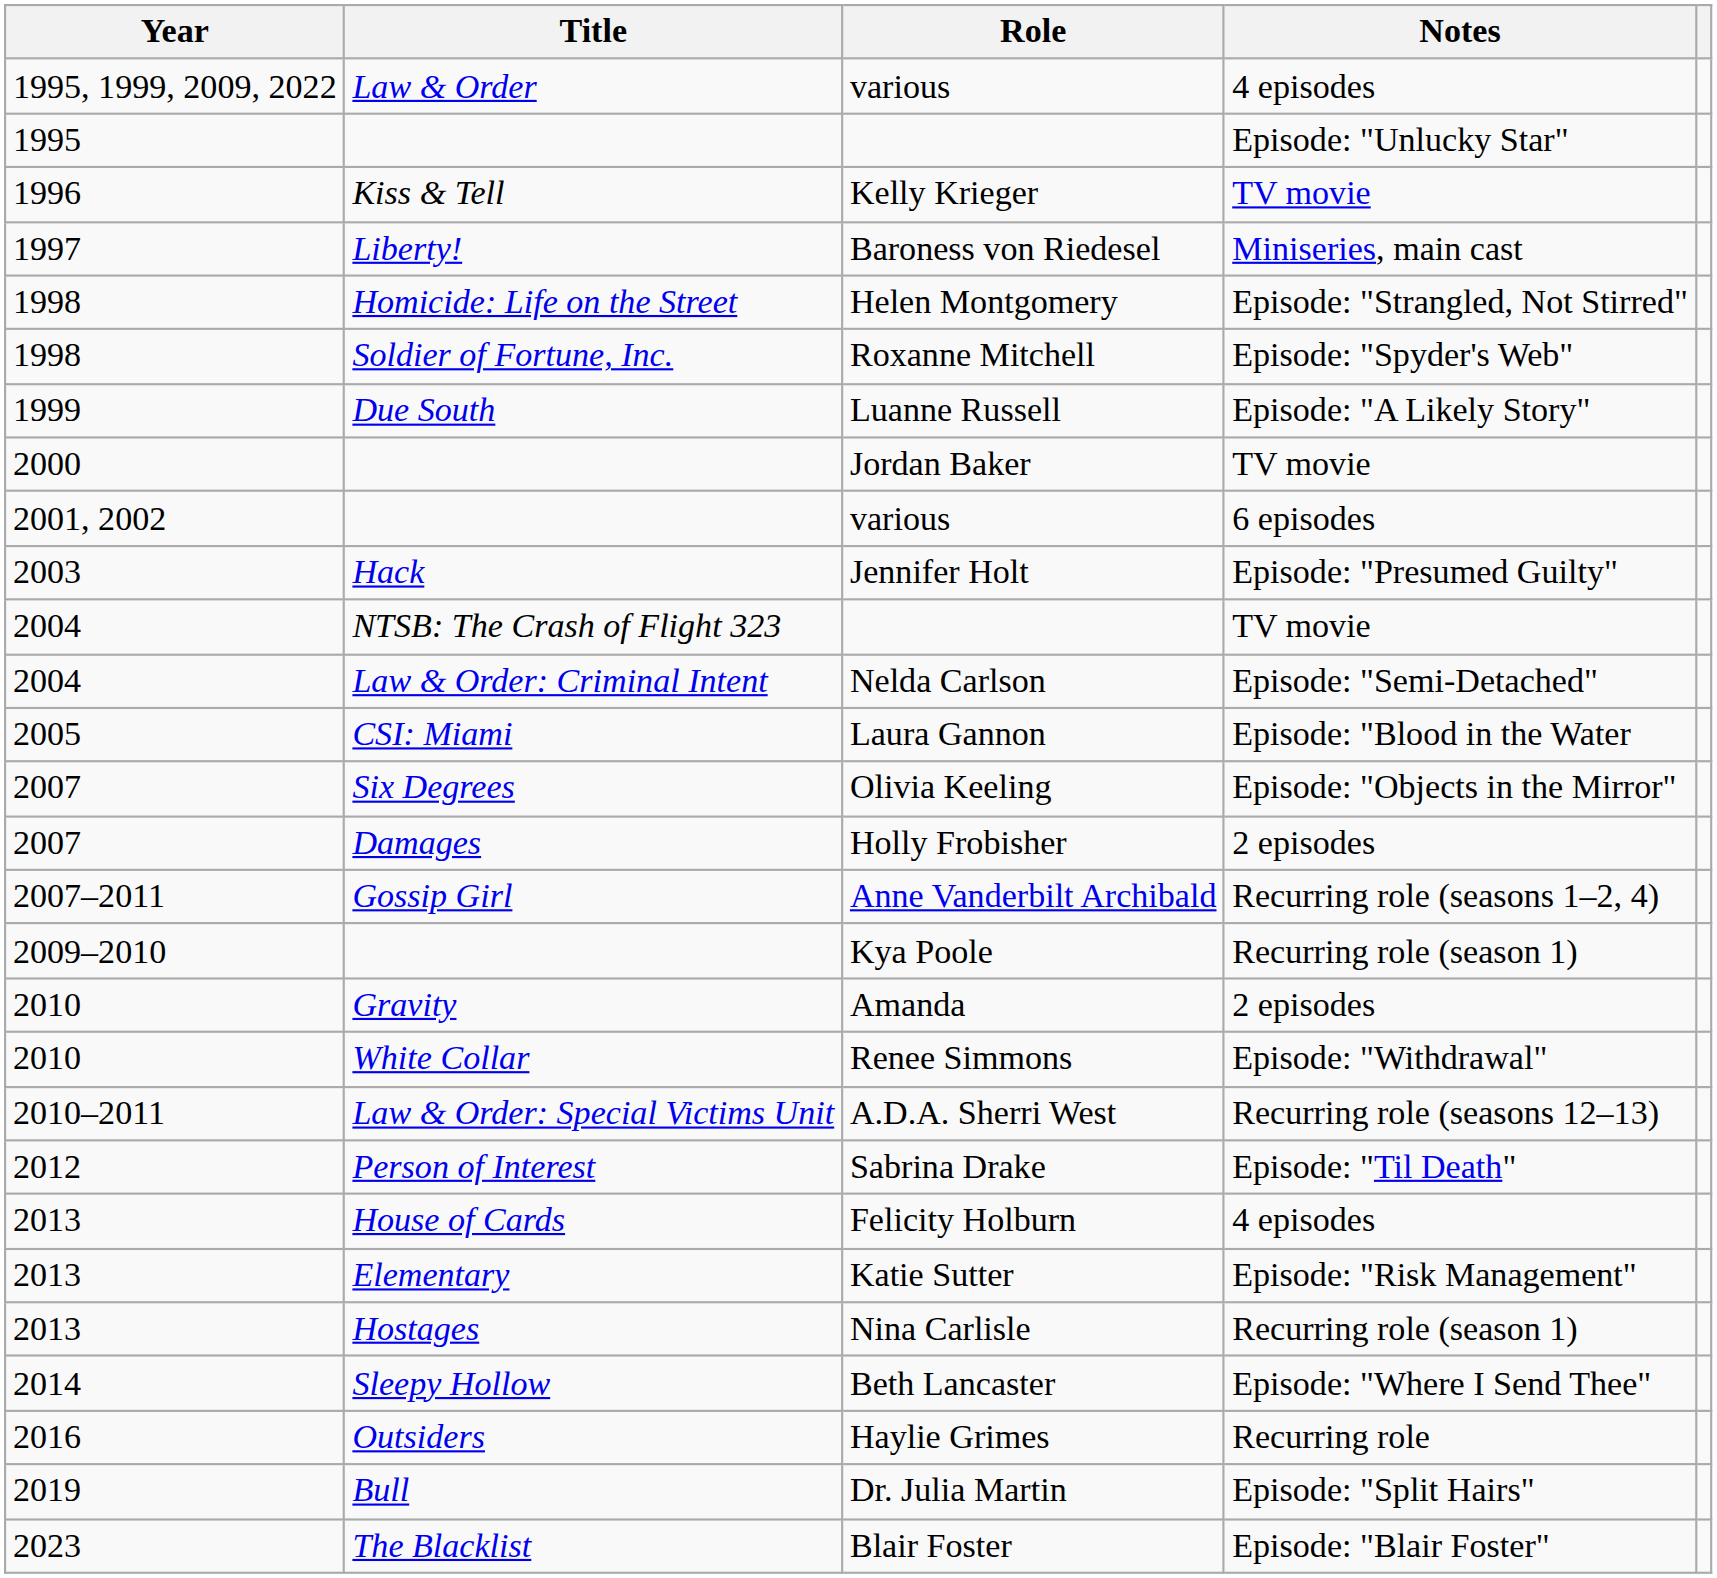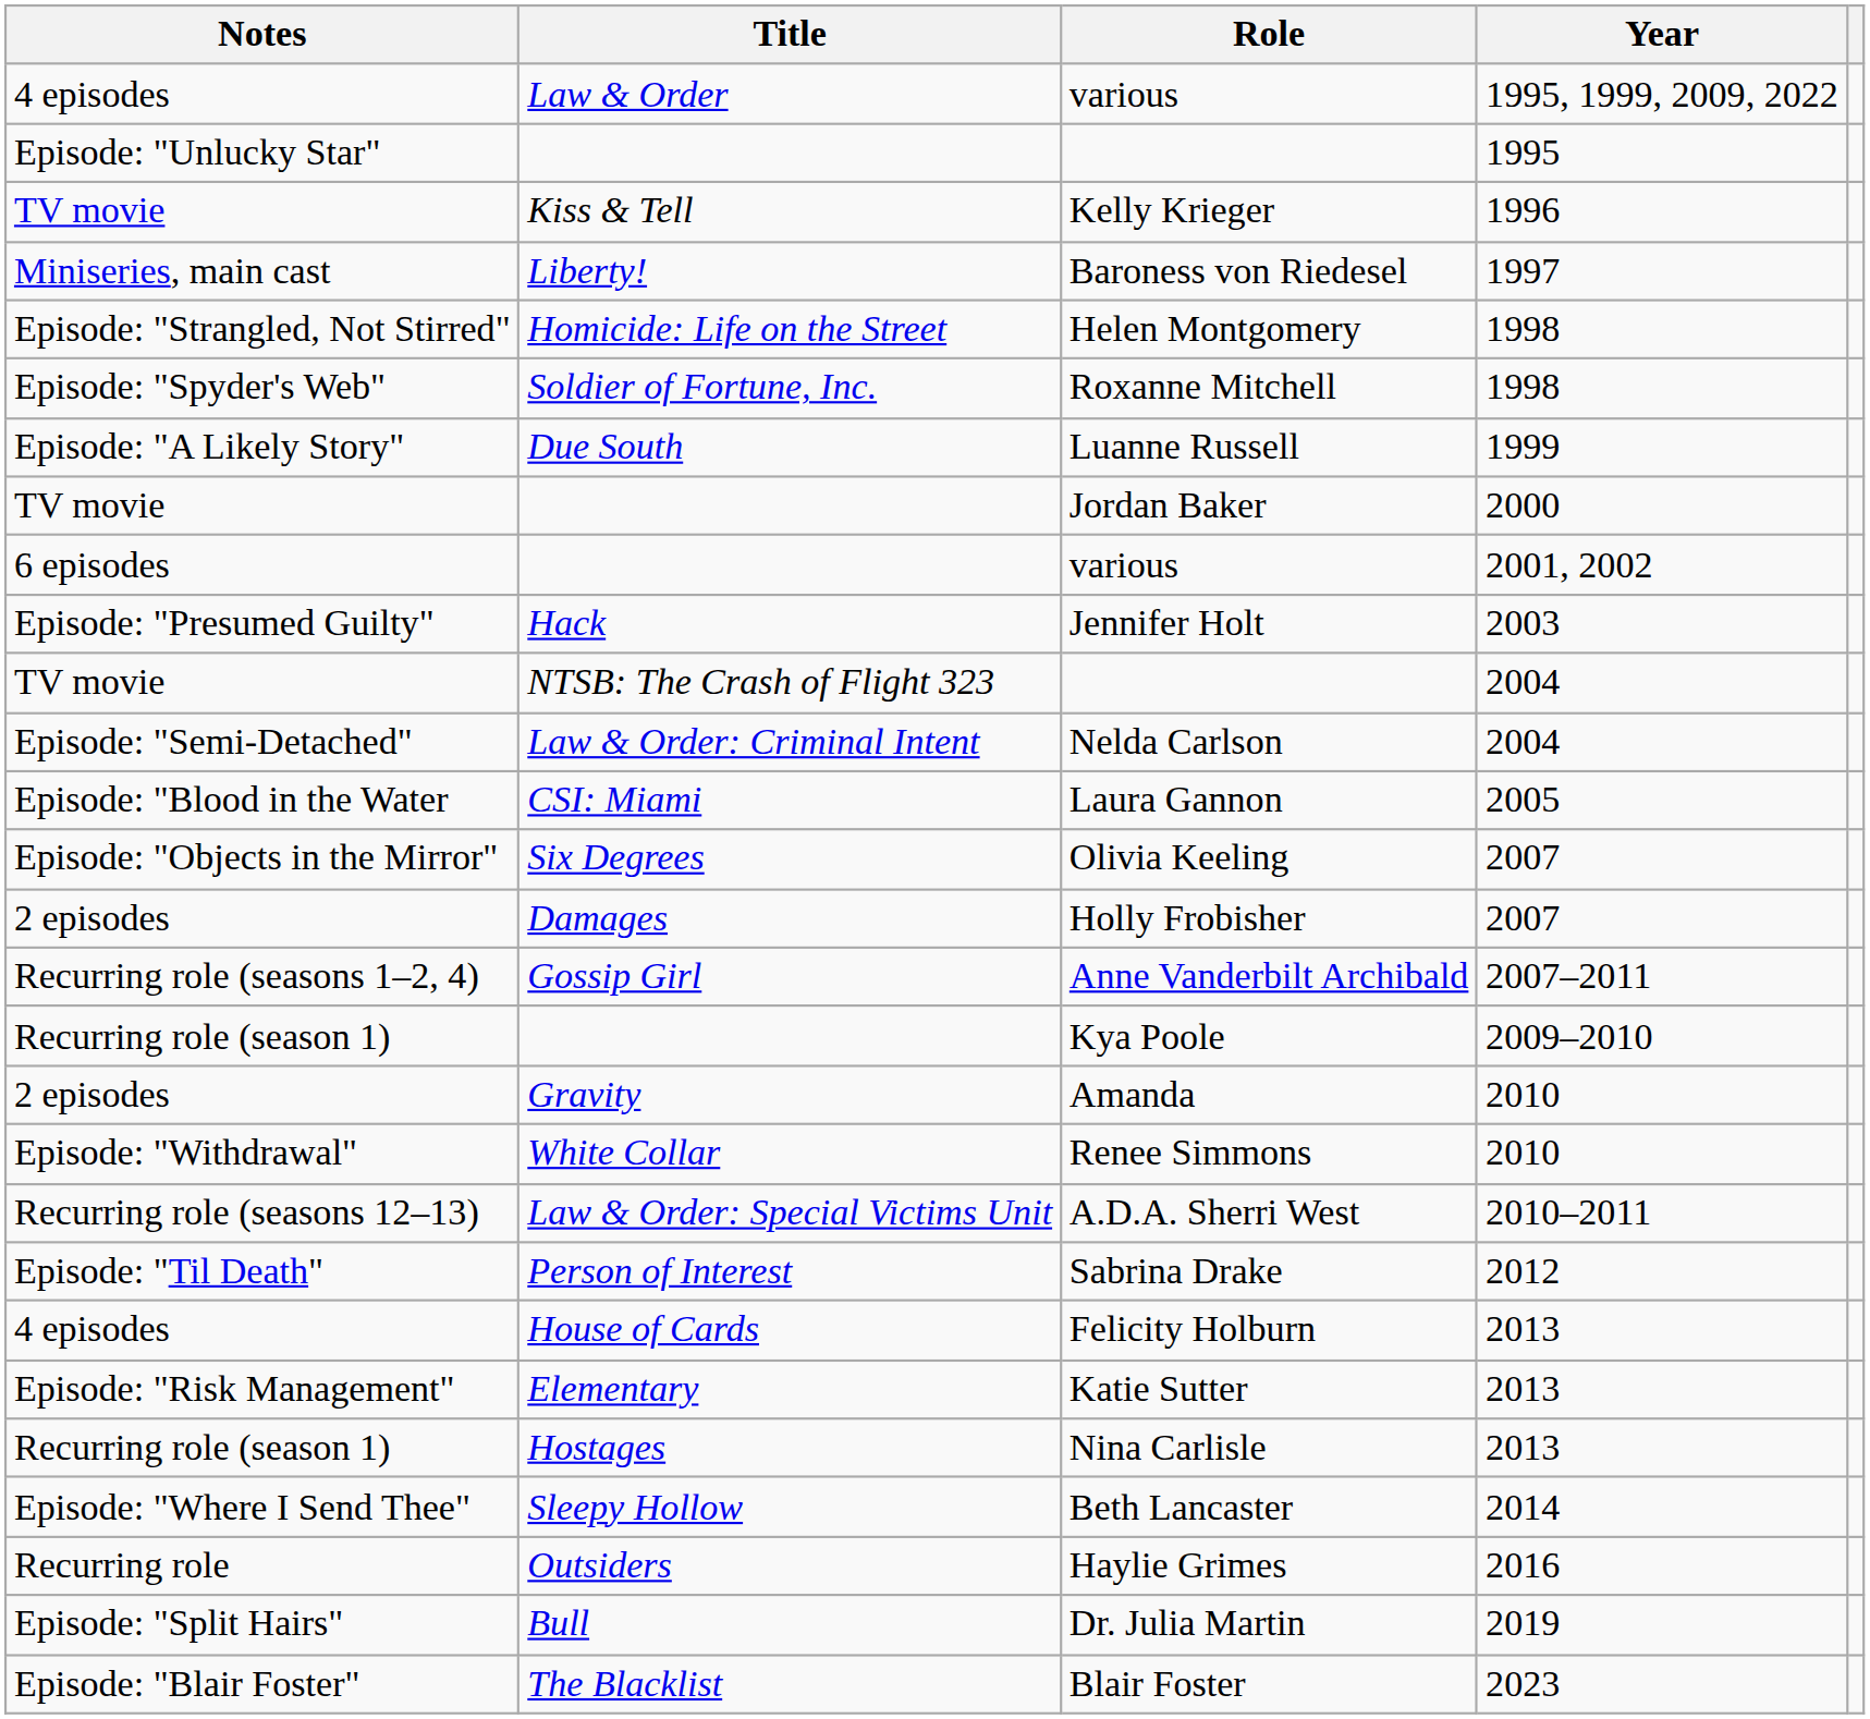columns swapped: Year <-> Notes
